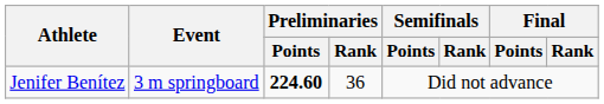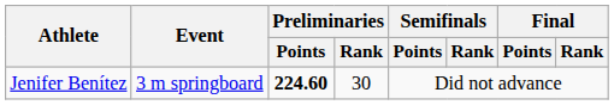Jenifer Benítez | Preliminaries / Rank: 36 -> 30
